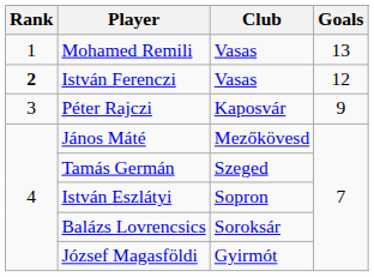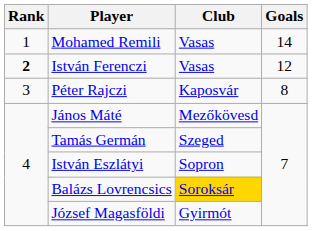Mohamed Remili | Goals: 13 -> 14
Péter Rajczi | Goals: 9 -> 8
Balázs Lovrencsics | Club: no background -> gold background
